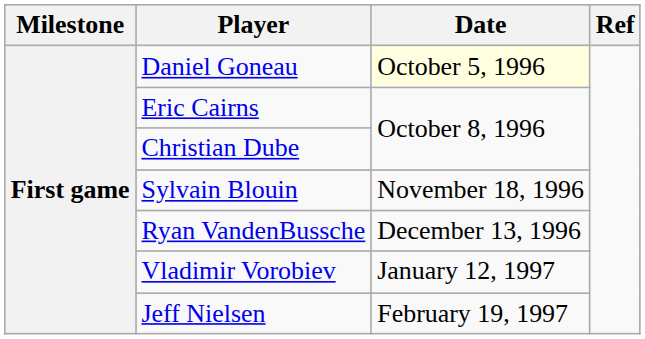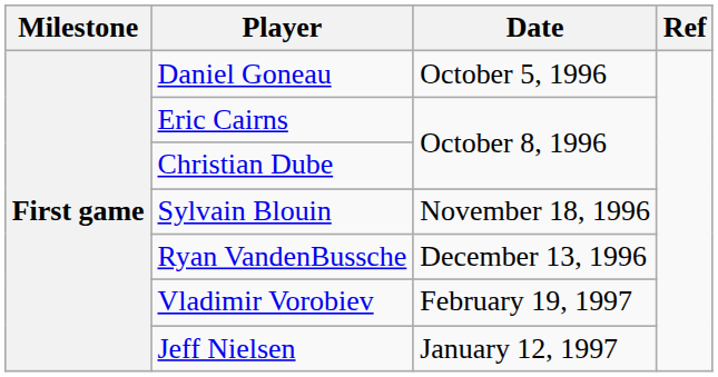Daniel Goneau | Date: lightyellow background -> no background
Vladimir Vorobiev | Date: January 12, 1997 -> February 19, 1997
Jeff Nielsen | Date: February 19, 1997 -> January 12, 1997
